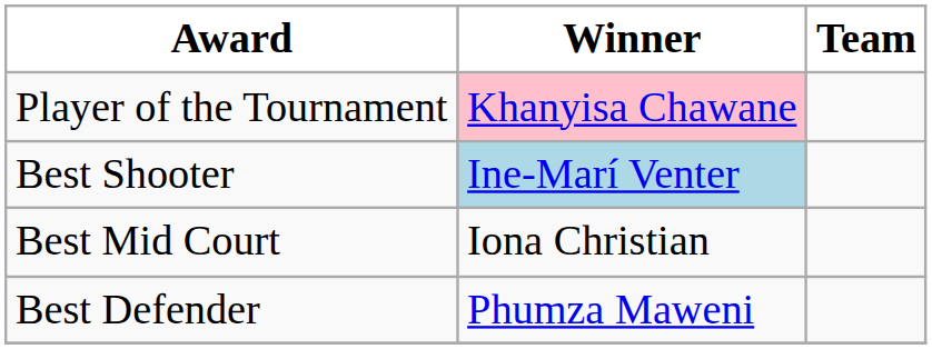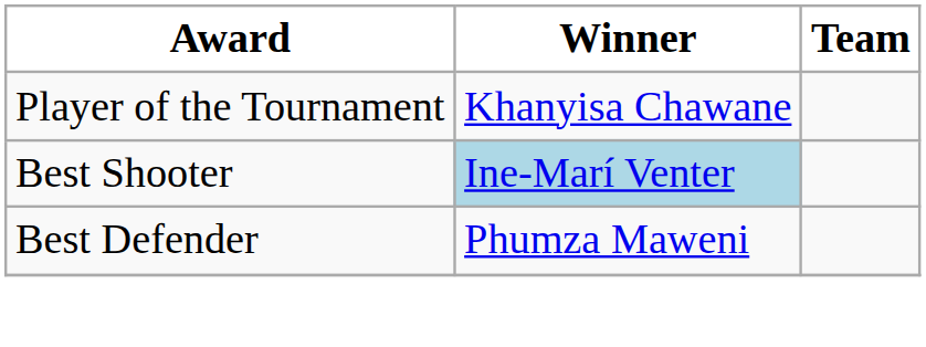Player of the Tournament | Winner: pink background -> no background
- row: Best Mid Court | Iona Christian
